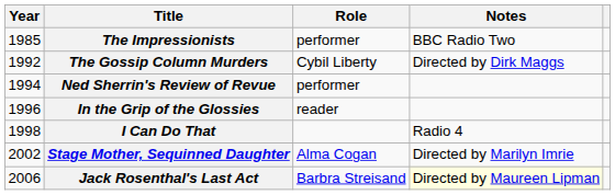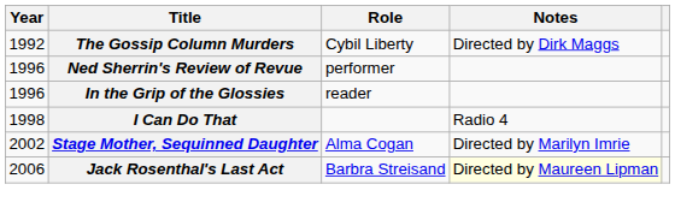- row: 1985 | The Impressionists | performer | BBC Radio Two
Ned Sherrin's Review of Revue | Year: 1994 -> 1996
